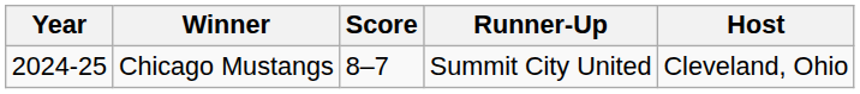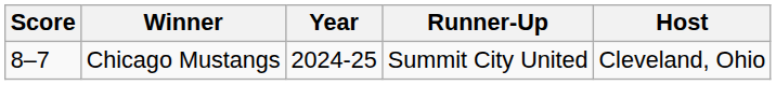columns swapped: Year <-> Score
